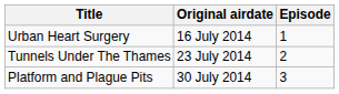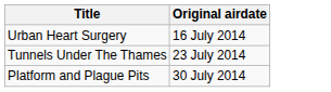- column: Episode | 1 | 2 | 3
